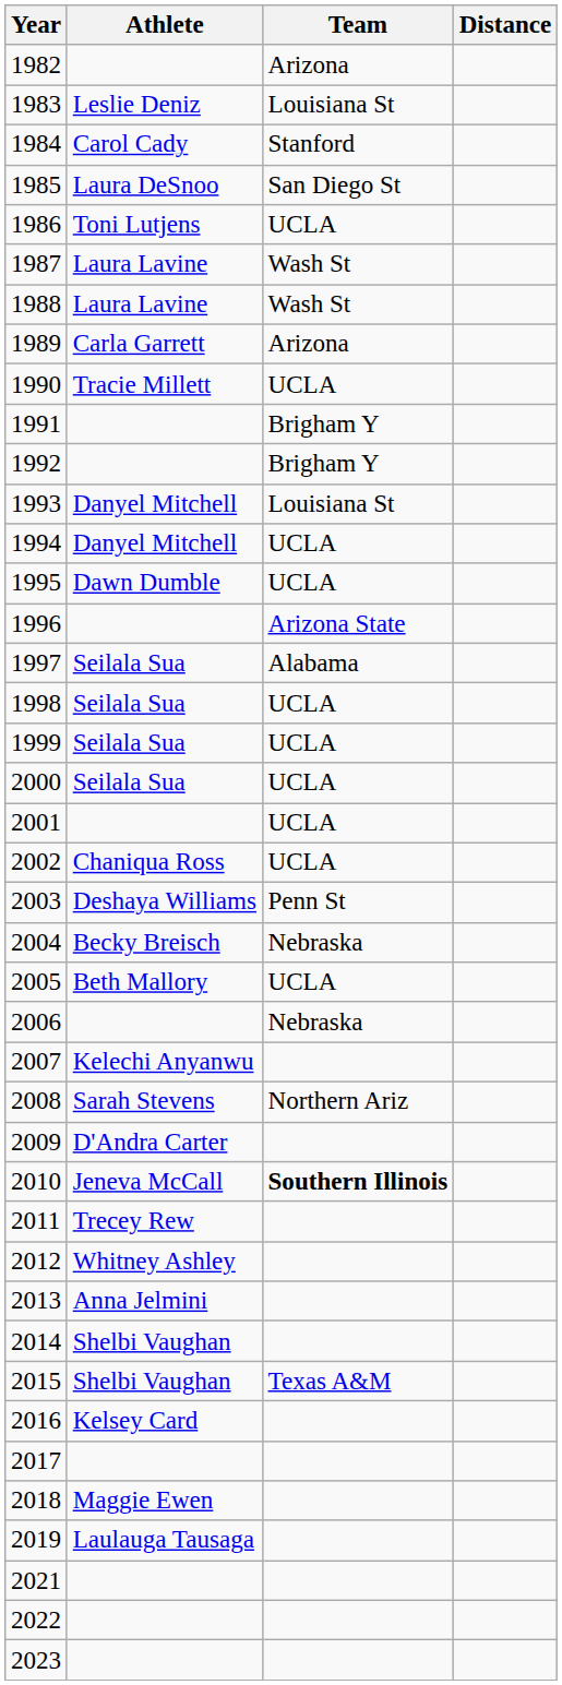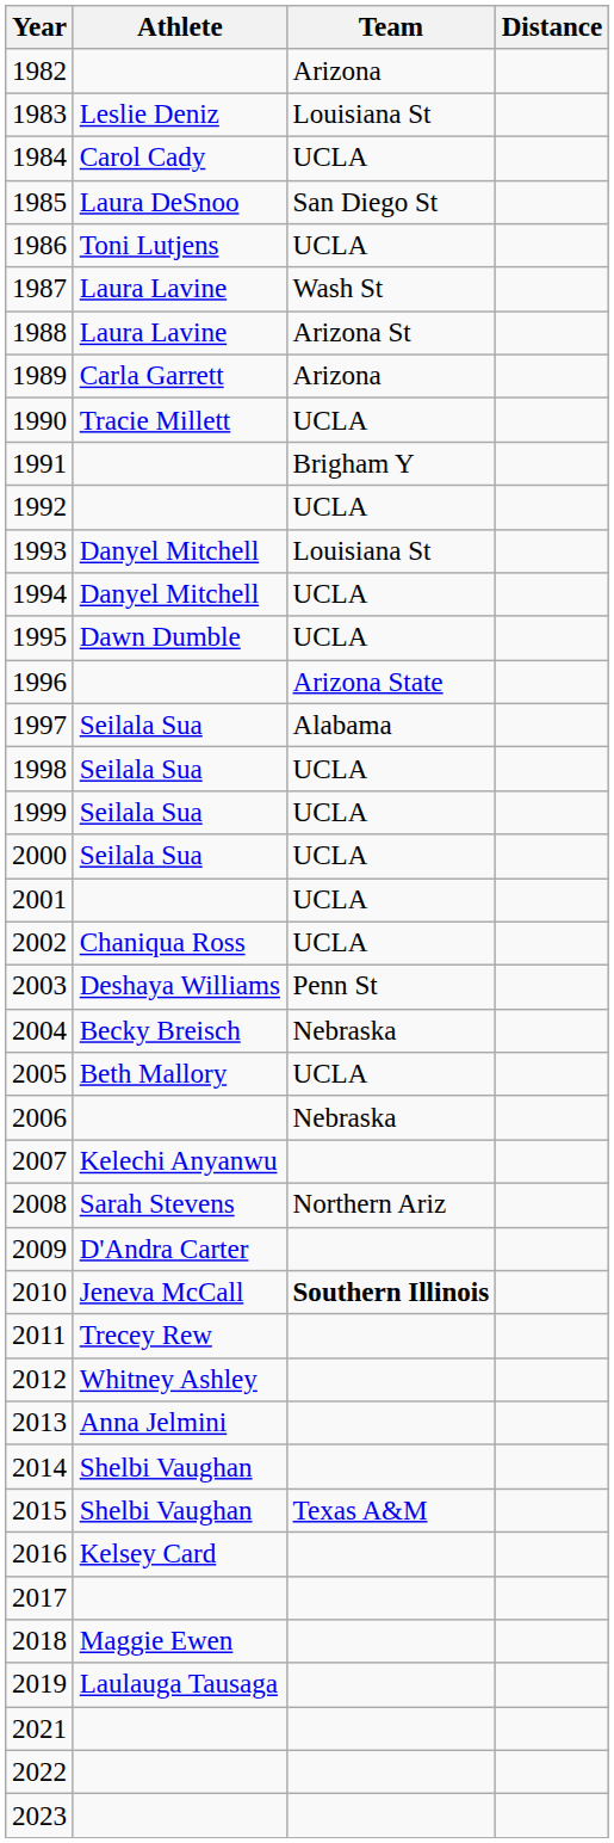1984 | Team: Stanford -> UCLA
1988 | Team: Wash St -> Arizona St
1992 | Team: Brigham Y -> UCLA
